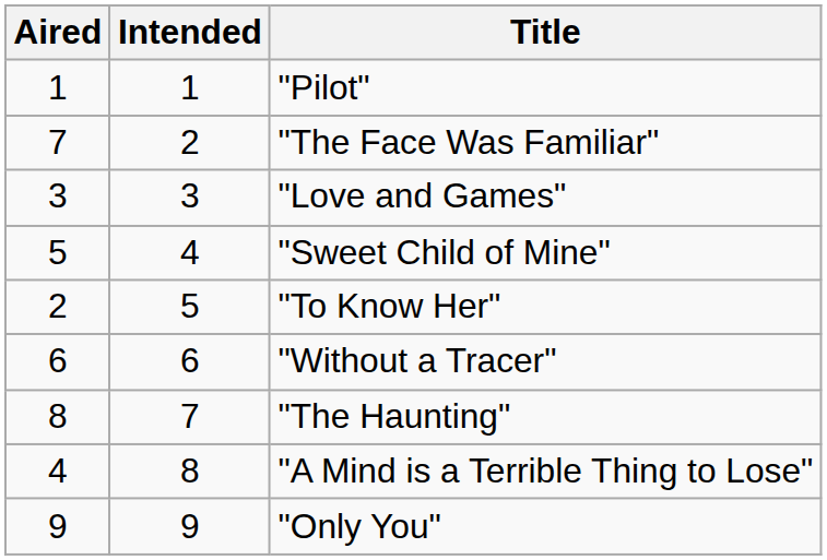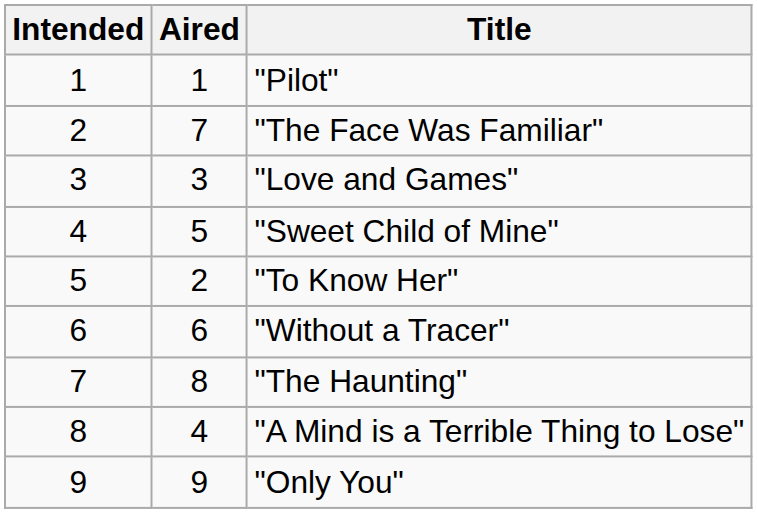columns swapped: Intended <-> Aired
